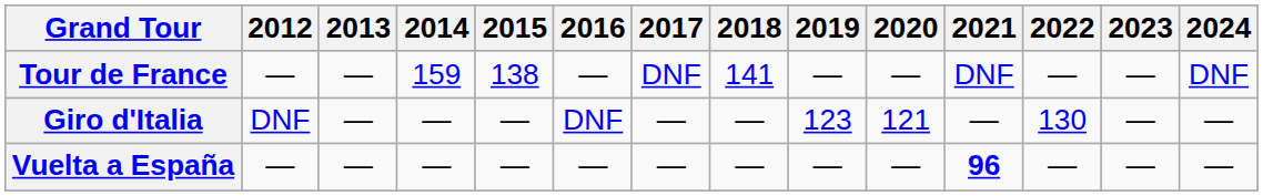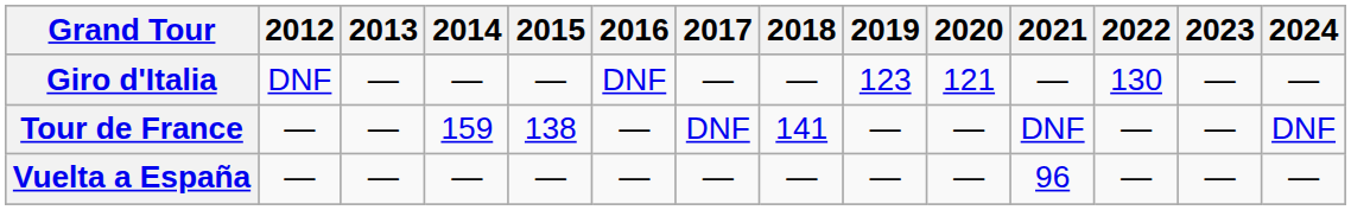rows swapped: Giro d'Italia <-> Tour de France
Vuelta a España | 2021: bold -> normal
